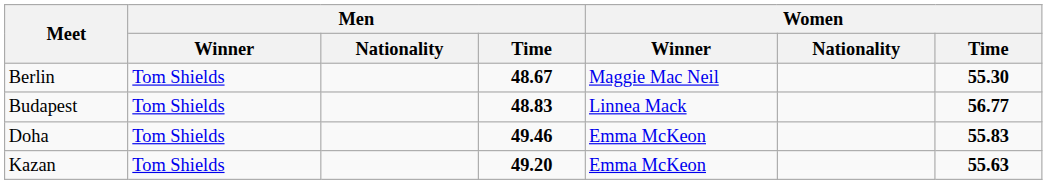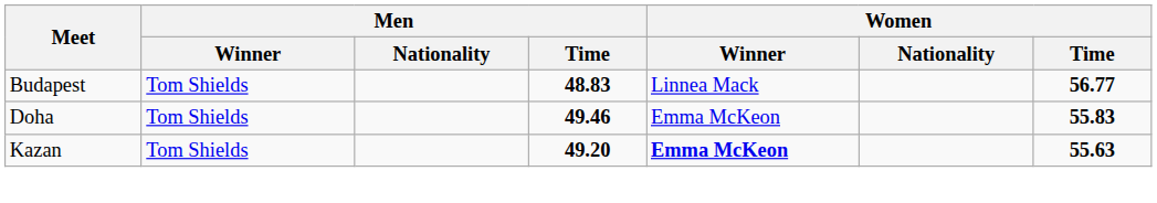- row: Berlin | Tom Shields | 48.67 | Maggie Mac Neil | 55.30
Kazan | Women / Winner: normal -> bold
